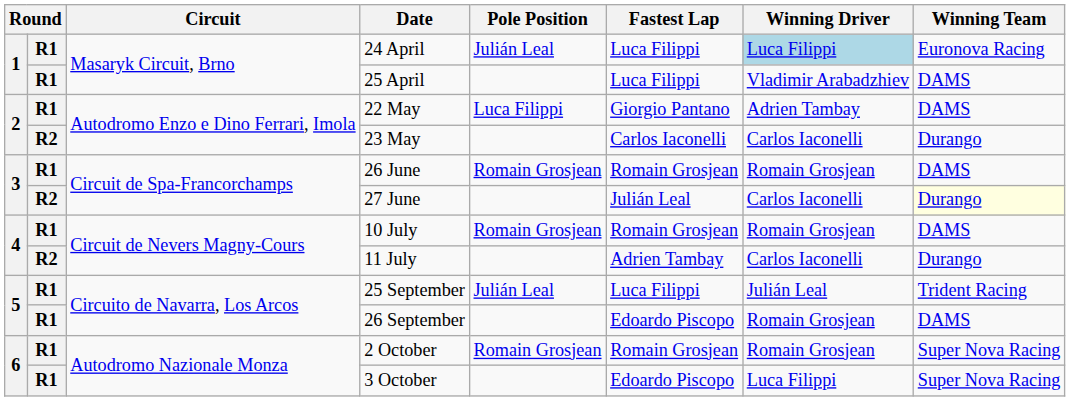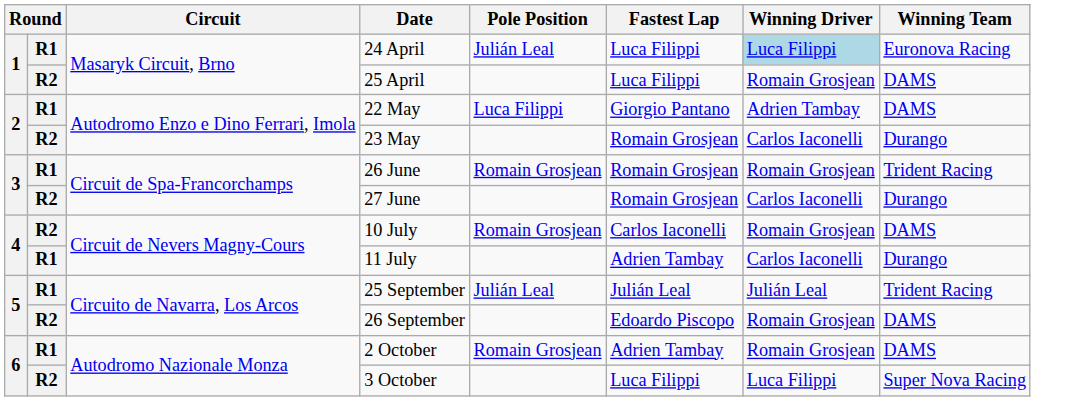25 April | column 2: R1 -> R2
25 April | Winning Driver: Vladimir Arabadzhiev -> Romain Grosjean
23 May | Fastest Lap: Carlos Iaconelli -> Romain Grosjean
26 June | Winning Team: DAMS -> Trident Racing
27 June | Fastest Lap: Julián Leal -> Romain Grosjean
27 June | Winning Team: lightyellow background -> no background
10 July | column 2: R1 -> R2
10 July | Fastest Lap: Romain Grosjean -> Carlos Iaconelli
11 July | column 2: R2 -> R1
25 September | Fastest Lap: Luca Filippi -> Julián Leal
26 September | column 2: R1 -> R2
2 October | Fastest Lap: Romain Grosjean -> Adrien Tambay
2 October | Winning Team: Super Nova Racing -> DAMS
3 October | column 2: R1 -> R2
3 October | Fastest Lap: Edoardo Piscopo -> Luca Filippi
